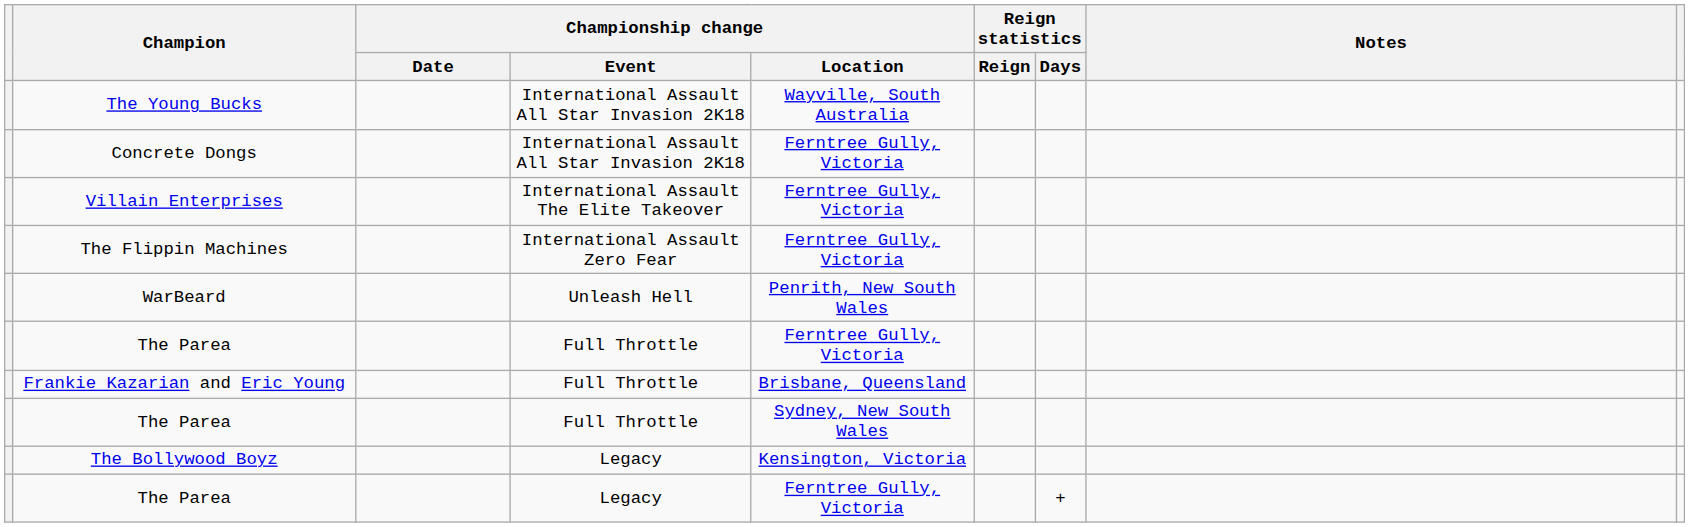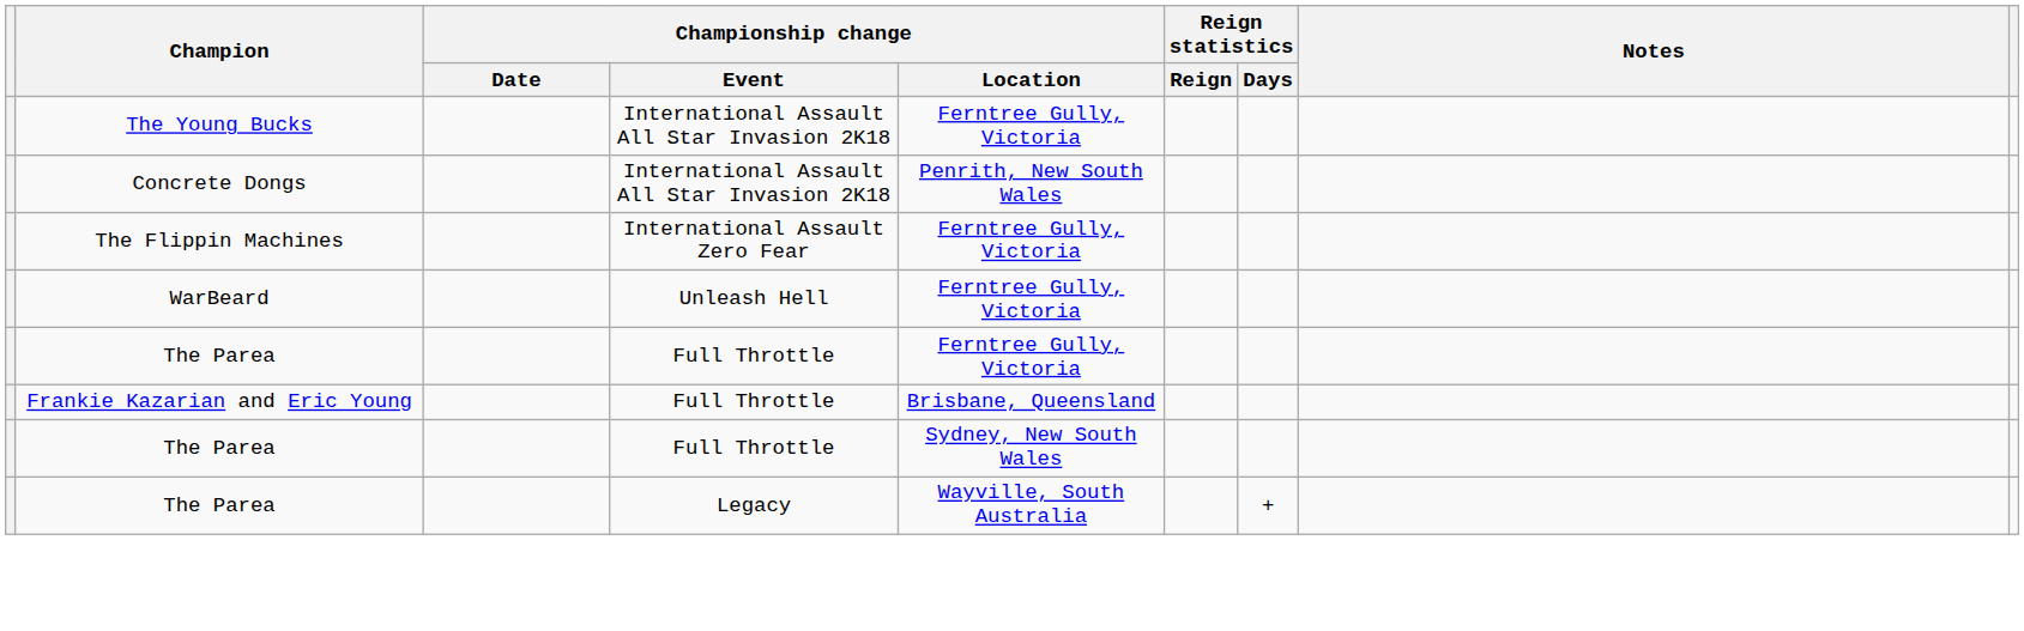The Young Bucks | Championship change / Location: Wayville, South Australia -> Ferntree Gully, Victoria
Concrete Dongs | Championship change / Location: Ferntree Gully, Victoria -> Penrith, New South Wales
- row: Villain Enterprises | International Assault The Elite Takeover | Ferntree Gully, Victoria
WarBeard | Championship change / Location: Penrith, New South Wales -> Ferntree Gully, Victoria
- row: The Bollywood Boyz | Legacy | Kensington, Victoria
The Parea / Legacy | Championship change / Location: Ferntree Gully, Victoria -> Wayville, South Australia
